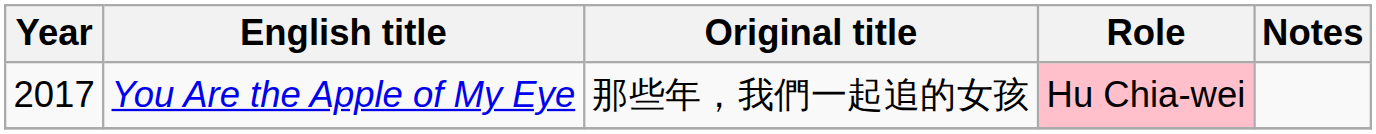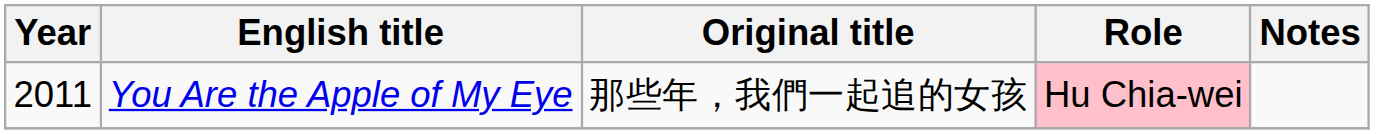You Are the Apple of My Eye | Year: 2017 -> 2011
